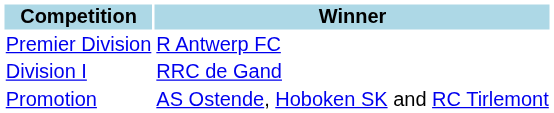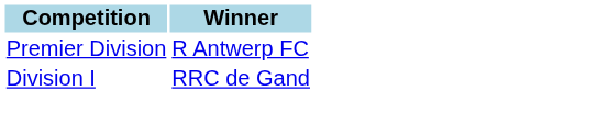- row: Promotion | AS Ostende, Hoboken SK and RC Tirlemont
